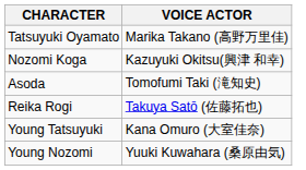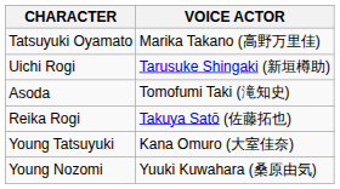- row: Nozomi Koga | Kazuyuki Okitsu(興津 和幸)
+ row: Uichi Rogi | Tarusuke Shingaki (新垣樽助)
